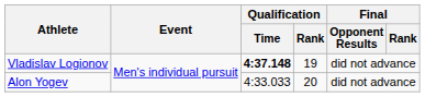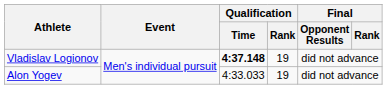Alon Yogev | Qualification / Rank: 20 -> 19
